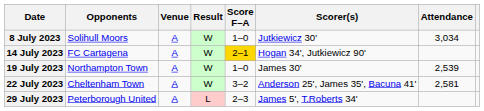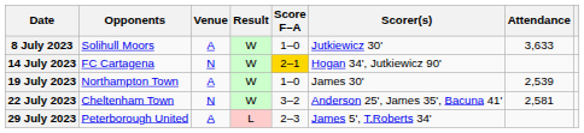8 July 2023 | Attendance: 3,034 -> 3,633
14 July 2023 | Venue: A -> N
22 July 2023 | Venue: A -> N
